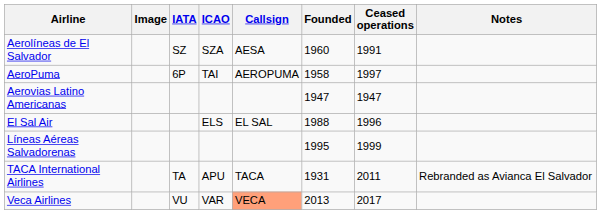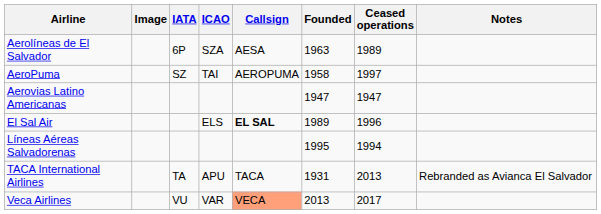Aerolíneas de El Salvador | IATA: SZ -> 6P
Aerolíneas de El Salvador | Founded: 1960 -> 1963
Aerolíneas de El Salvador | Ceased operations: 1991 -> 1989
AeroPuma | IATA: 6P -> SZ
El Sal Air | Callsign: normal -> bold
El Sal Air | Founded: 1988 -> 1989
Líneas Aéreas Salvadorenas | Ceased operations: 1999 -> 1994
TACA International Airlines | Ceased operations: 2011 -> 2013
